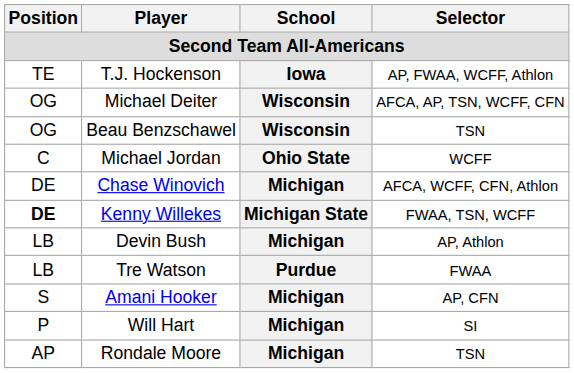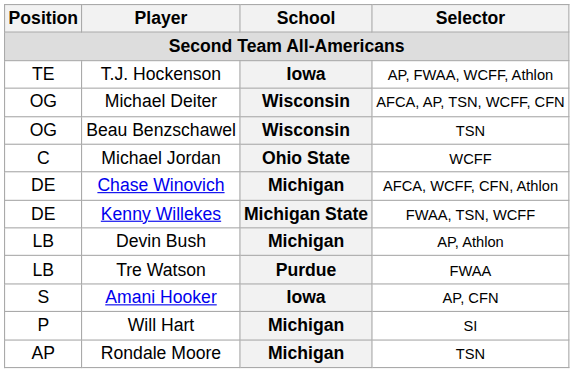Kenny Willekes | Position: bold -> normal
Amani Hooker | School: Michigan -> Iowa
